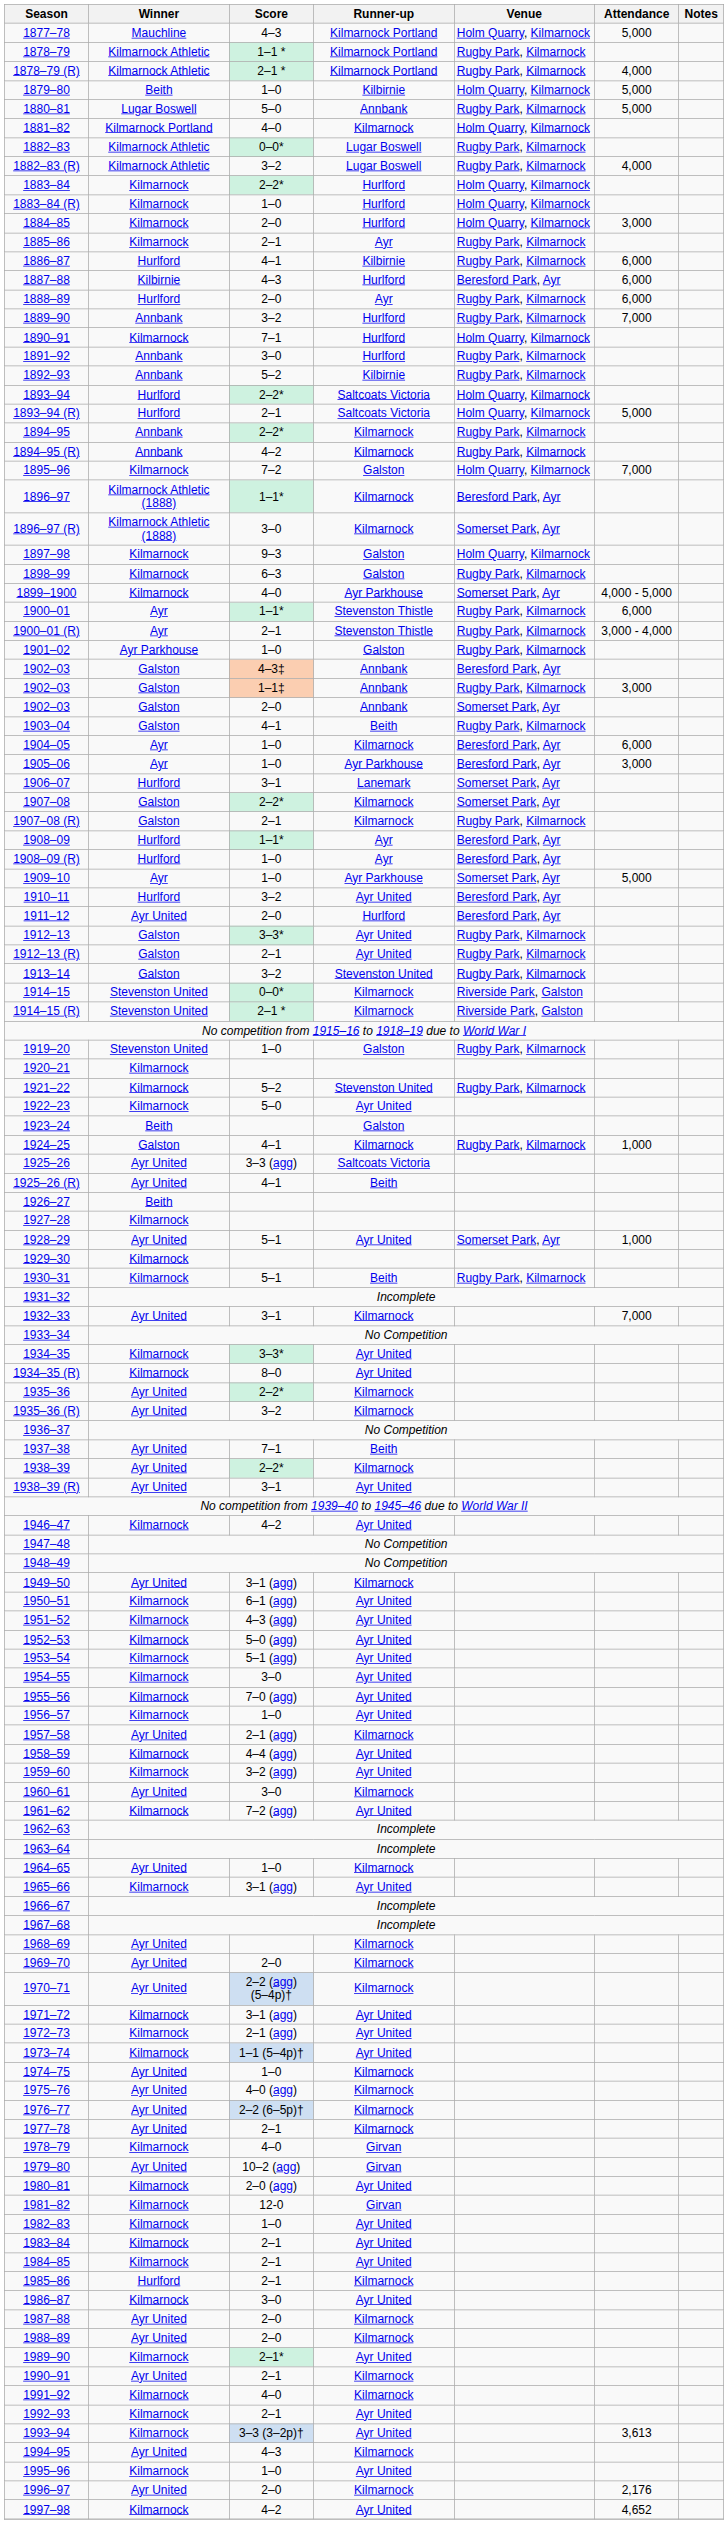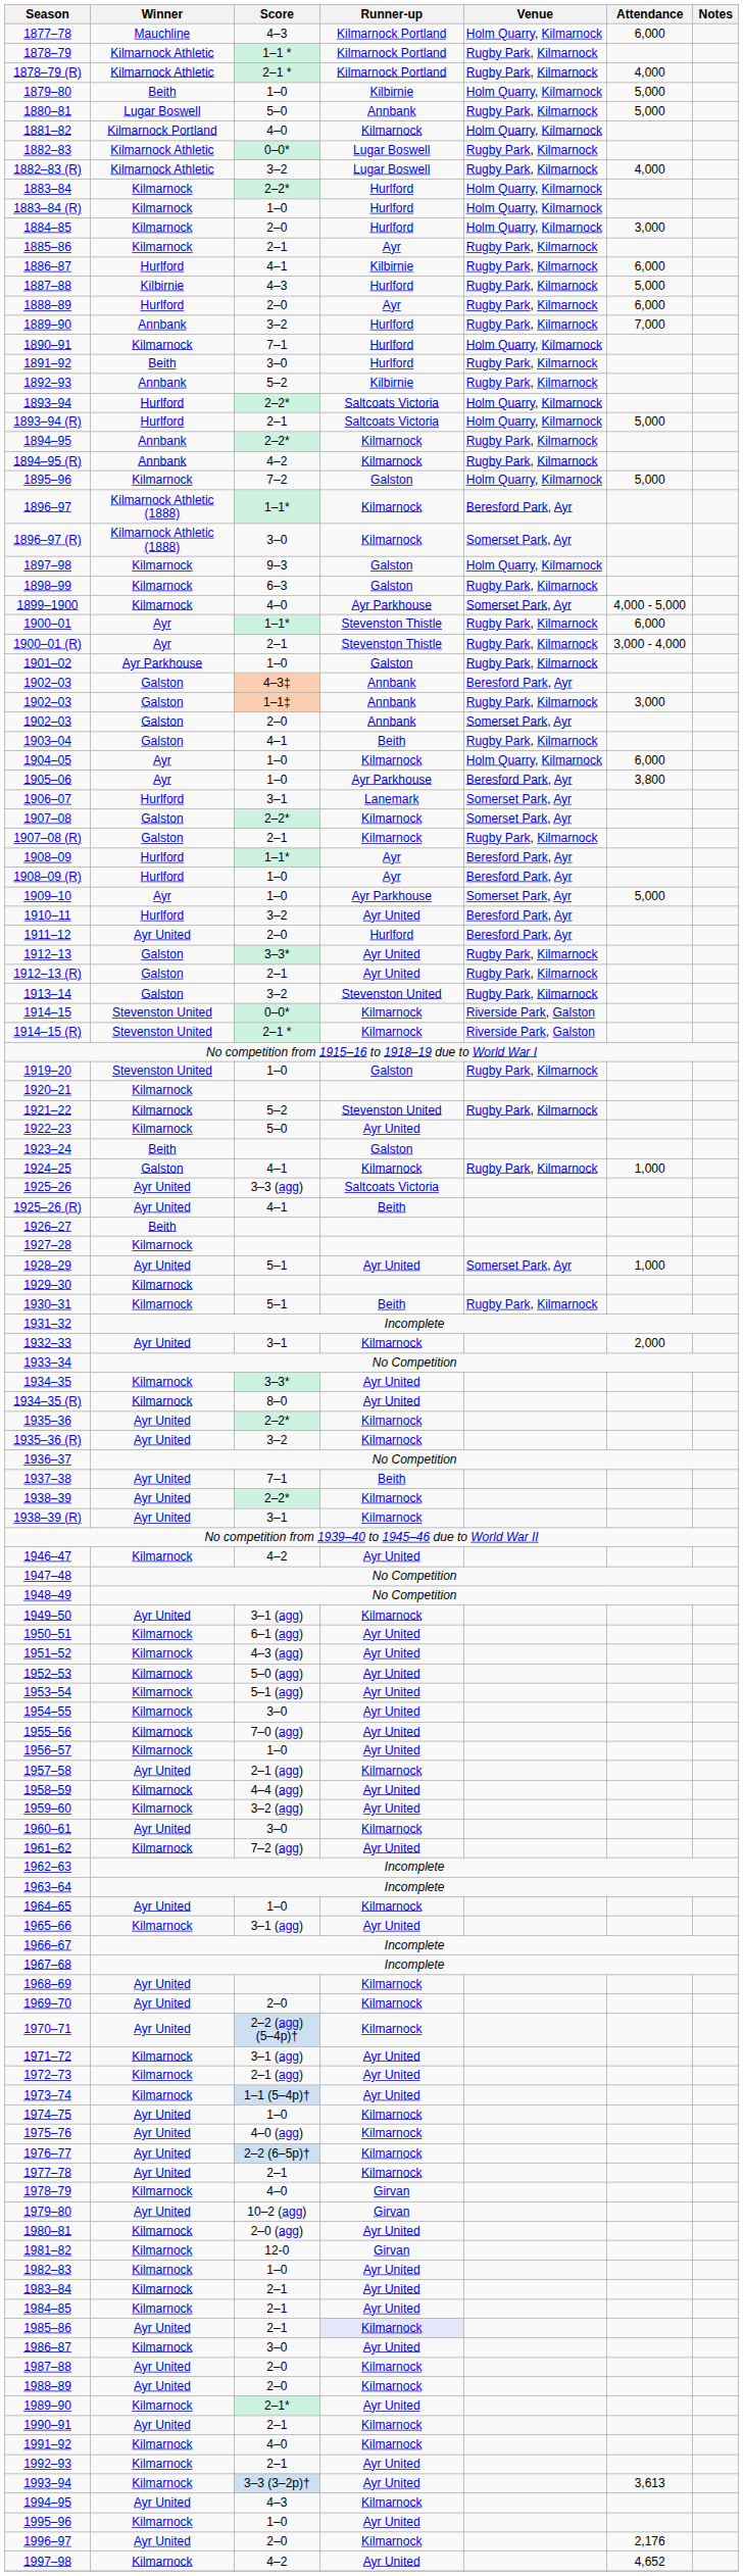1877–78 | Attendance: 5,000 -> 6,000
1887–88 | Venue: Beresford Park, Ayr -> Rugby Park, Kilmarnock
1887–88 | Attendance: 6,000 -> 5,000
1891–92 | Winner: Annbank -> Beith
1895–96 | Attendance: 7,000 -> 5,000
1904–05 | Venue: Beresford Park, Ayr -> Holm Quarry, Kilmarnock
1905–06 | Attendance: 3,000 -> 3,800
1932–33 | Attendance: 7,000 -> 2,000
1938–39 (R) | Runner-up: Ayr United -> Kilmarnock
1985–86 | Winner: Hurlford -> Ayr United
1985–86 | Runner-up: no background -> lavender background
